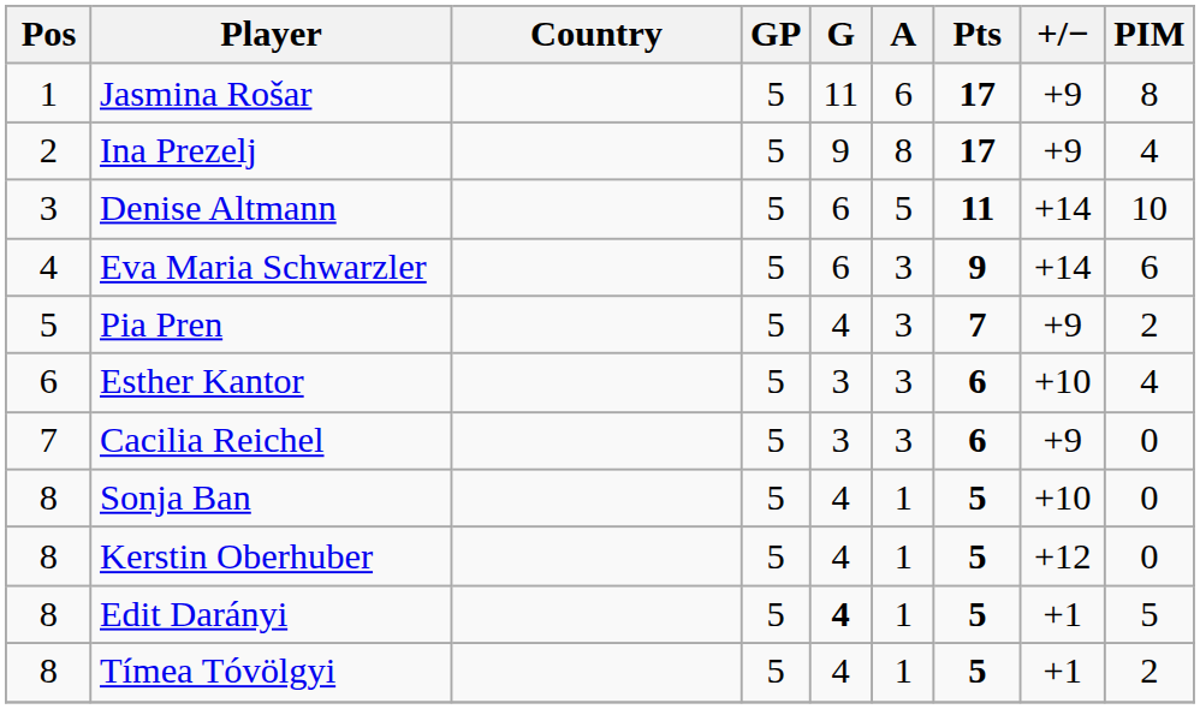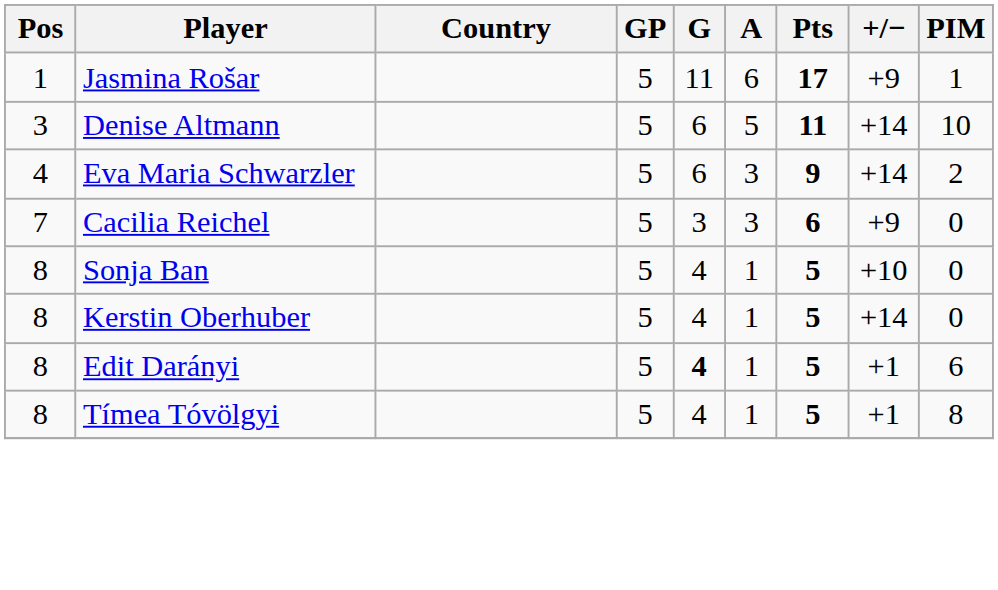Jasmina Rošar | PIM: 8 -> 1
- row: 2 | Ina Prezelj | 5 | 9 | 8 | 17 | +9 | 4
Eva Maria Schwarzler | PIM: 6 -> 2
- row: 5 | Pia Pren | 5 | 4 | 3 | 7 | +9 | 2
- row: 6 | Esther Kantor | 5 | 3 | 3 | 6 | +10 | 4
Kerstin Oberhuber | +/−: +12 -> +14
Edit Darányi | PIM: 5 -> 6
Tímea Tóvölgyi | PIM: 2 -> 8
